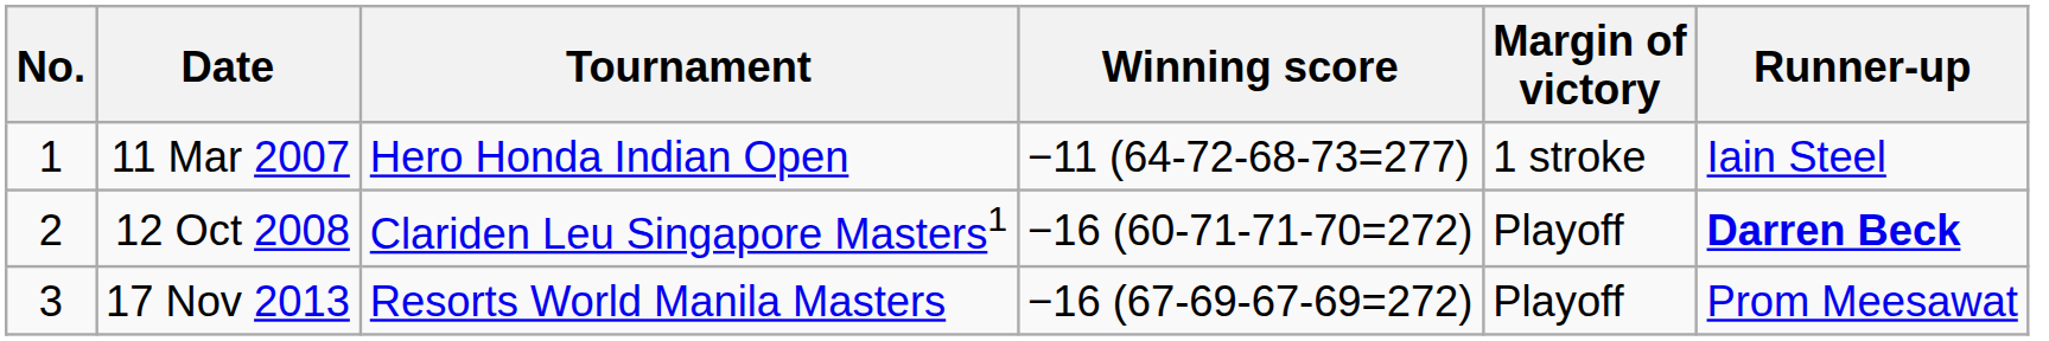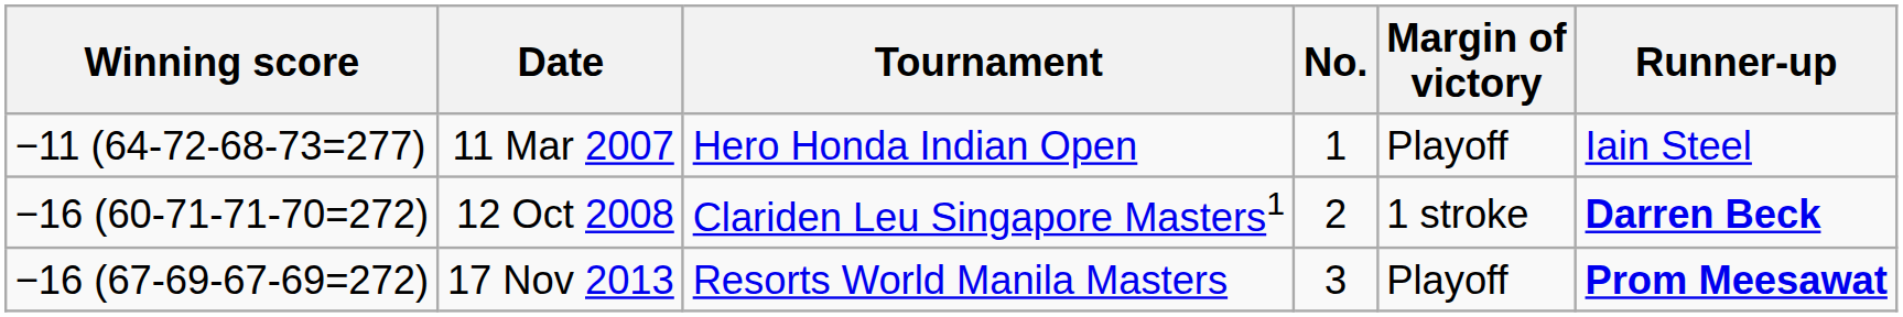columns swapped: No. <-> Winning score
11 Mar 2007 | Margin of victory: 1 stroke -> Playoff
12 Oct 2008 | Margin of victory: Playoff -> 1 stroke
17 Nov 2013 | Runner-up: normal -> bold
